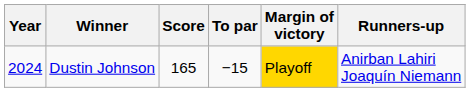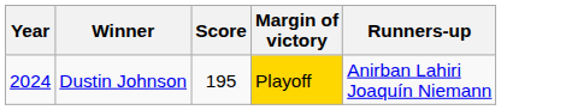- column: To par | −15
Dustin Johnson | Score: 165 -> 195
